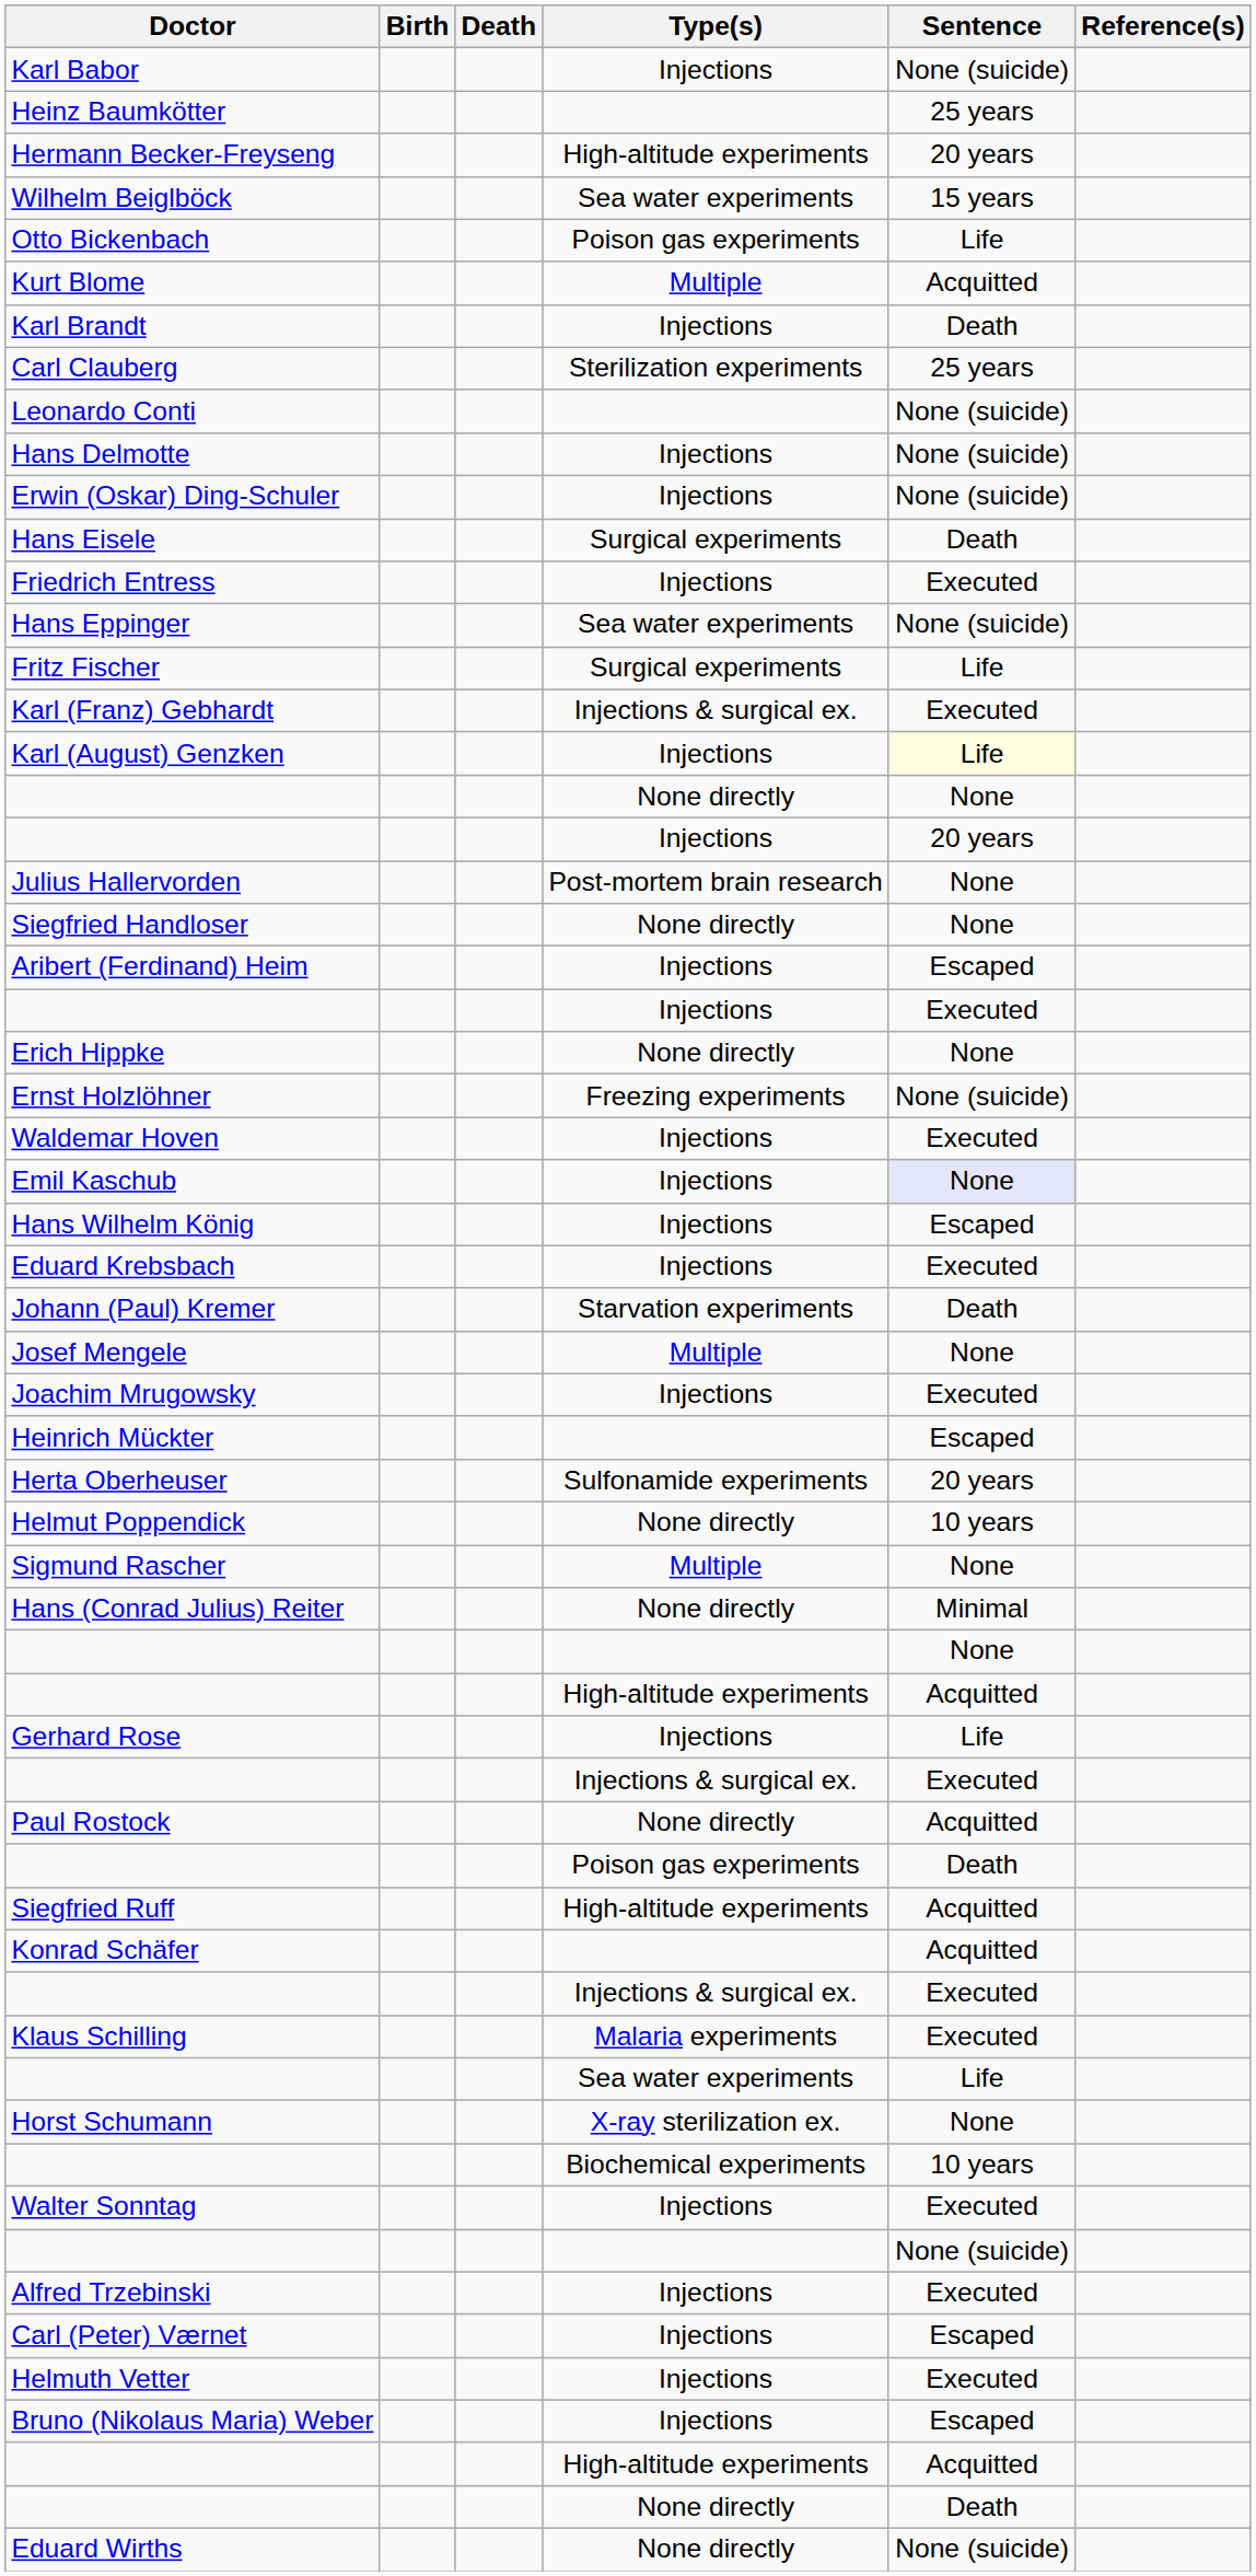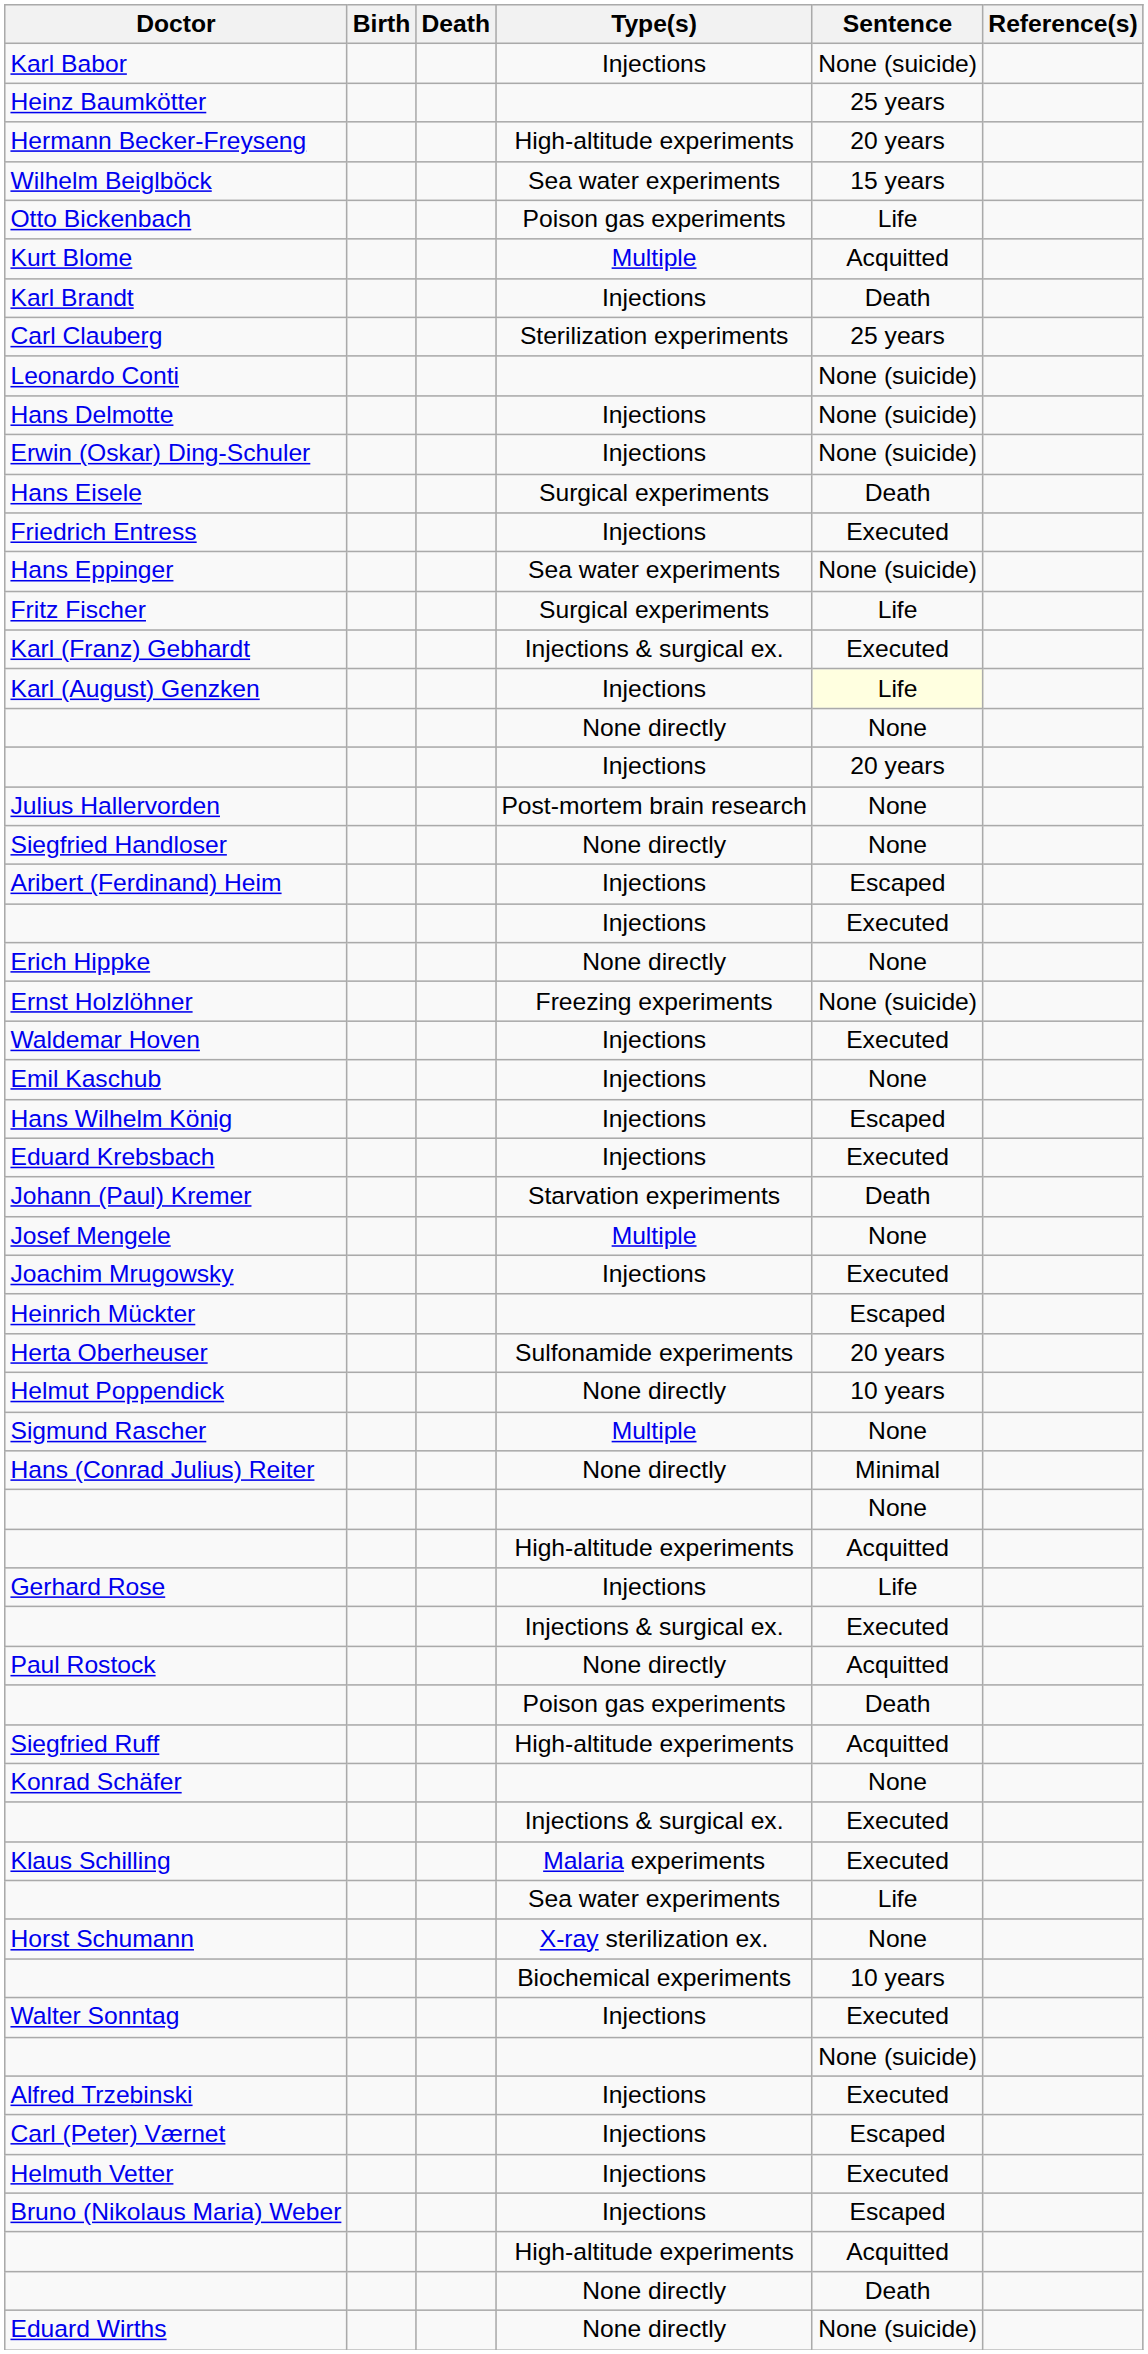Emil Kaschub | Sentence: lavender background -> no background
Konrad Schäfer | Sentence: Acquitted -> None
